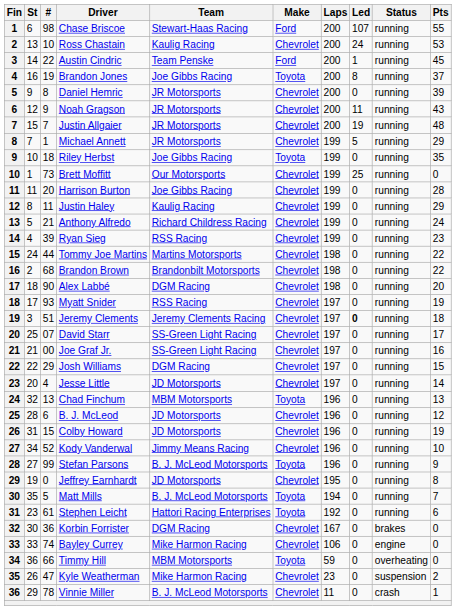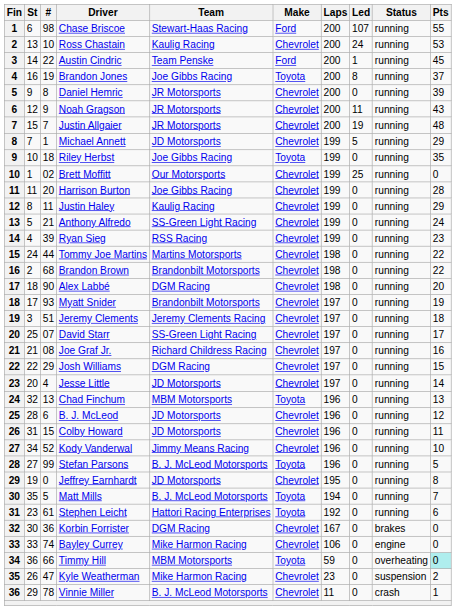Michael Annett | Team: JR Motorsports -> JD Motorsports
Brett Moffitt | #: 73 -> 02
Anthony Alfredo | Team: Richard Childress Racing -> SS-Green Light Racing
Myatt Snider | Team: RSS Racing -> Brandonbilt Motorsports
Jeremy Clements | Led: bold -> normal
Joe Graf Jr. | #: 00 -> 08
Joe Graf Jr. | Team: SS-Green Light Racing -> Richard Childress Racing
Colby Howard | Pts: 19 -> 11
Stefan Parsons | Pts: 9 -> 5
Timmy Hill | Pts: no background -> paleturquoise background
